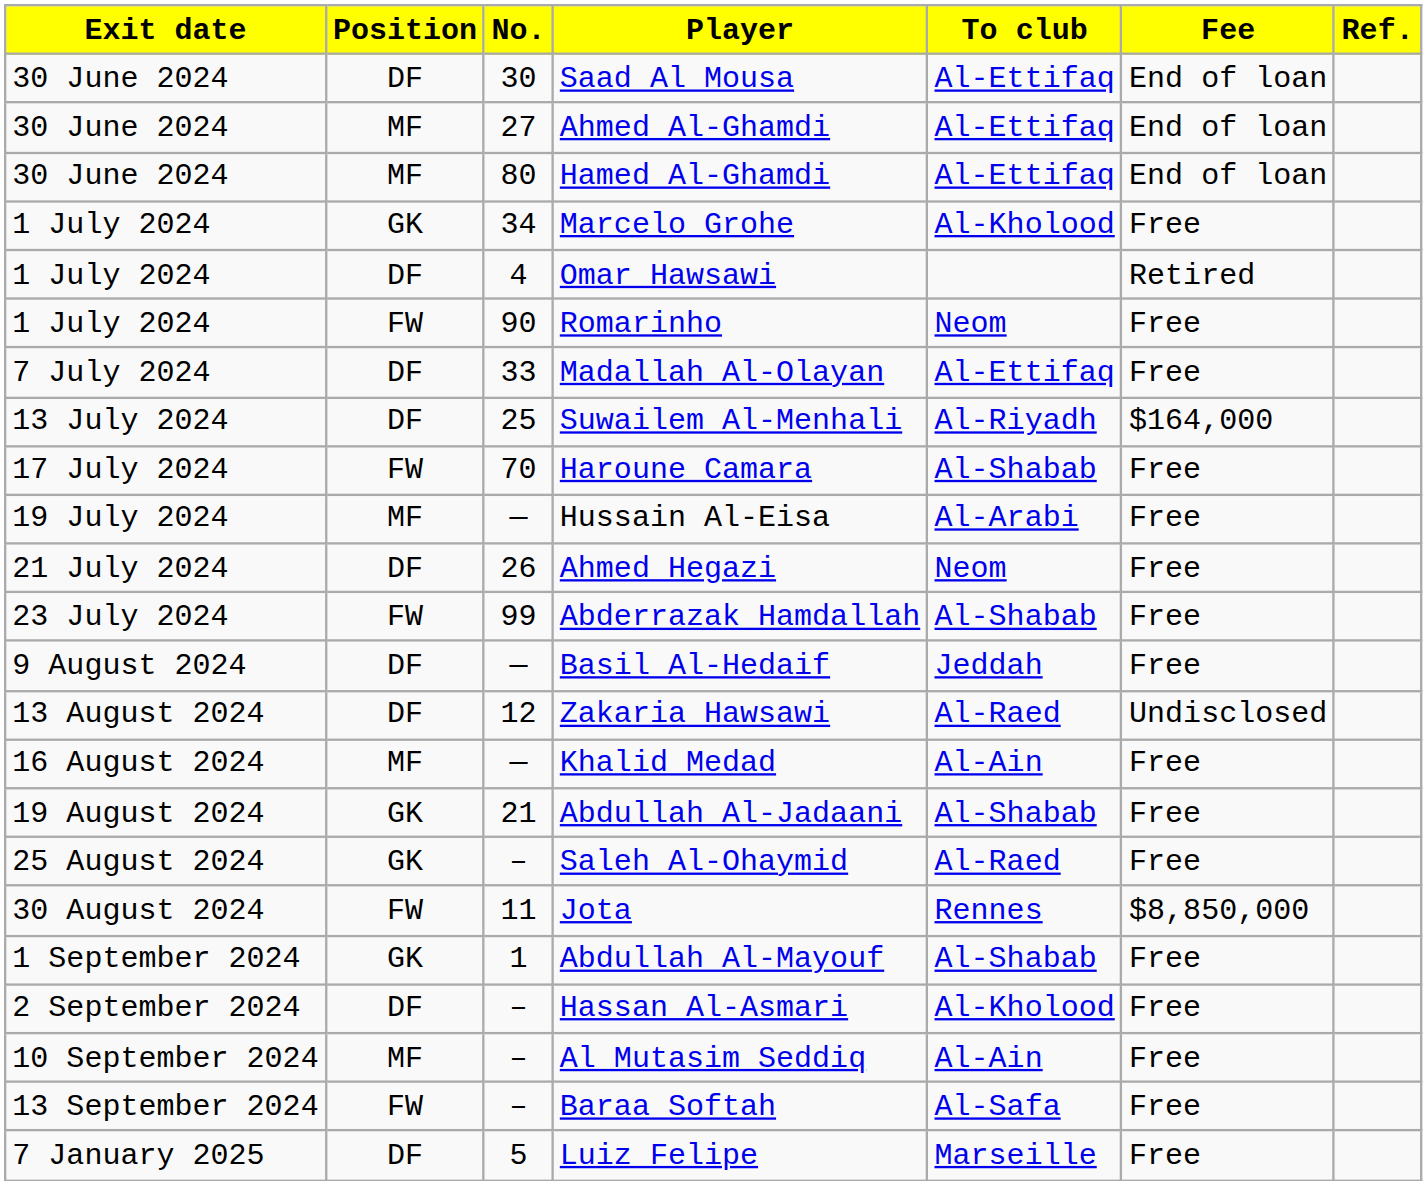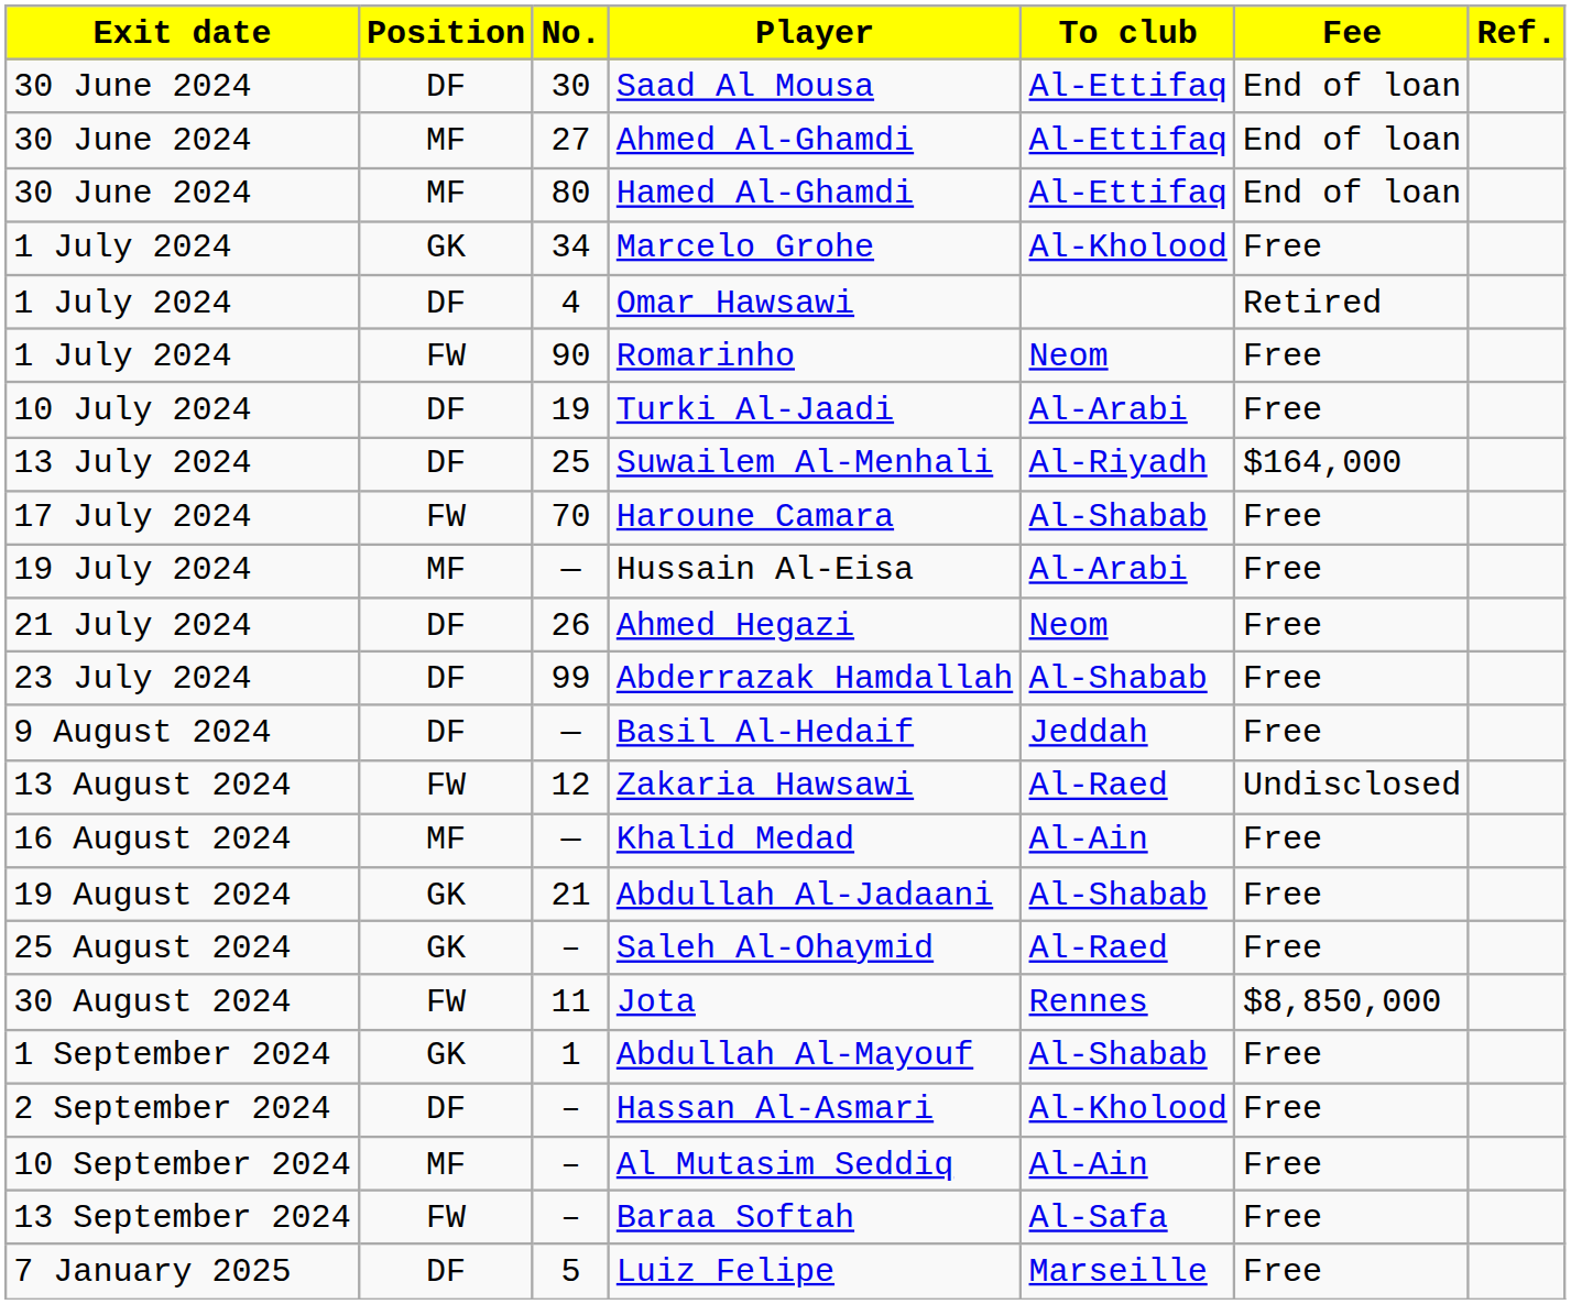- row: 7 July 2024 | DF | 33 | Madallah Al-Olayan | Al-Ettifaq | Free
+ row: 10 July 2024 | DF | 19 | Turki Al-Jaadi | Al-Arabi | Free
Abderrazak Hamdallah | Position: FW -> DF
Zakaria Hawsawi | Position: DF -> FW
